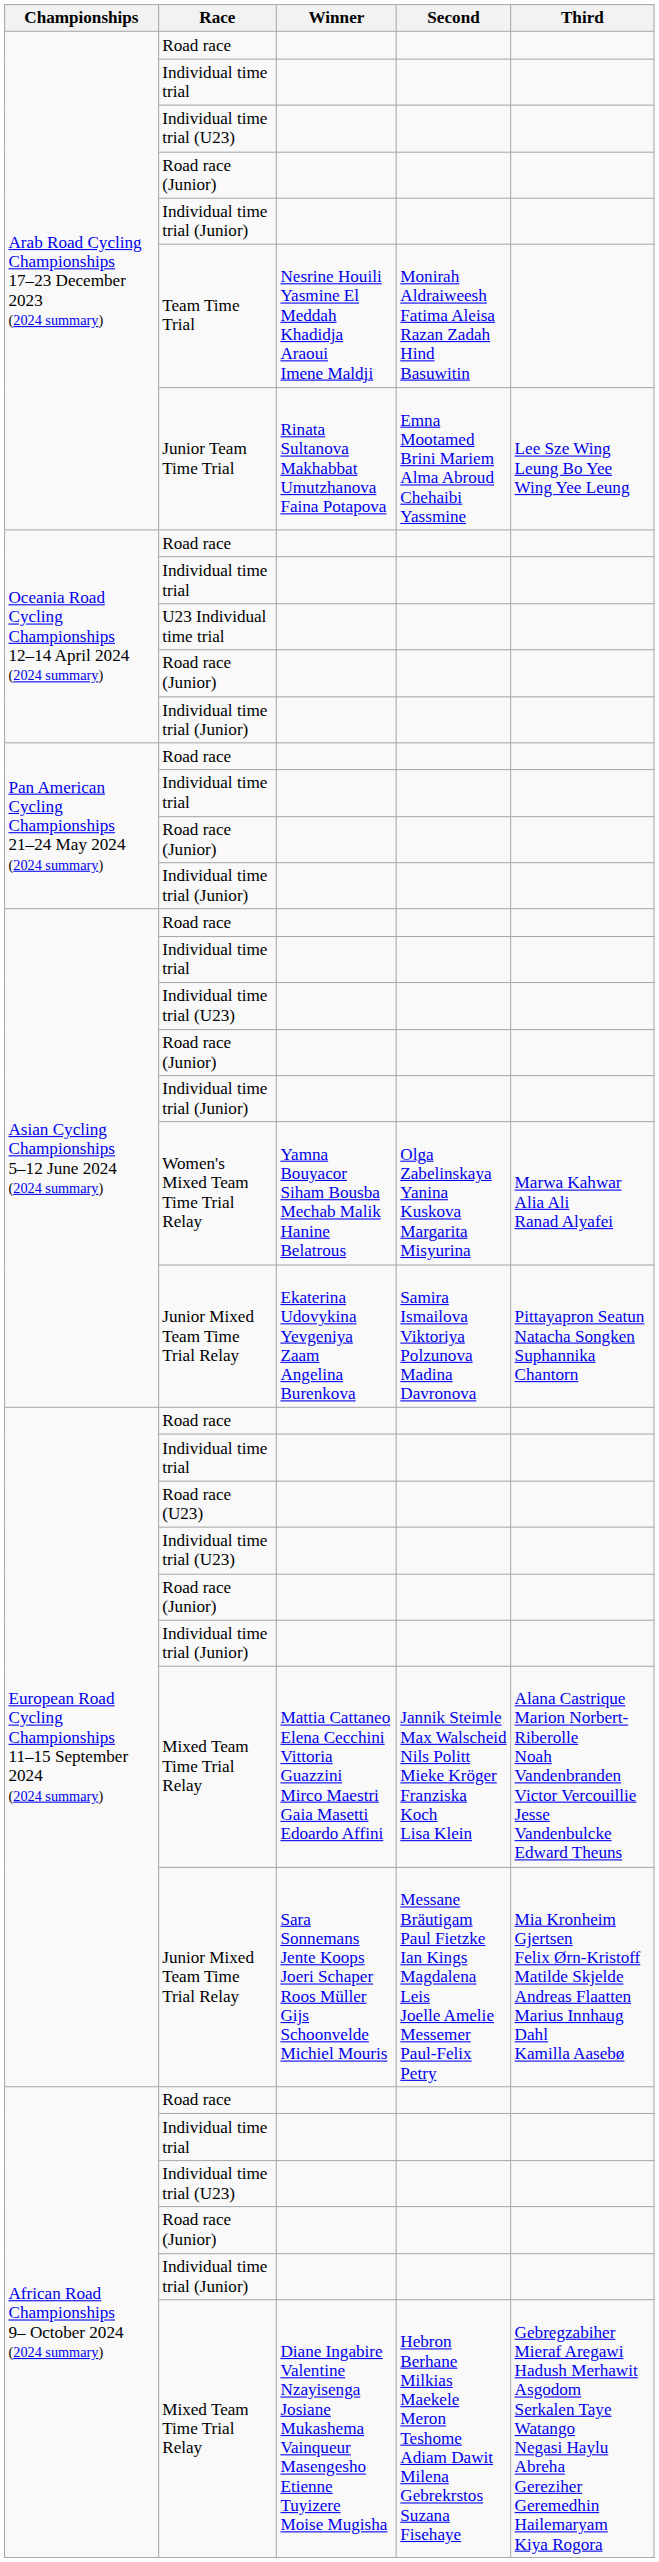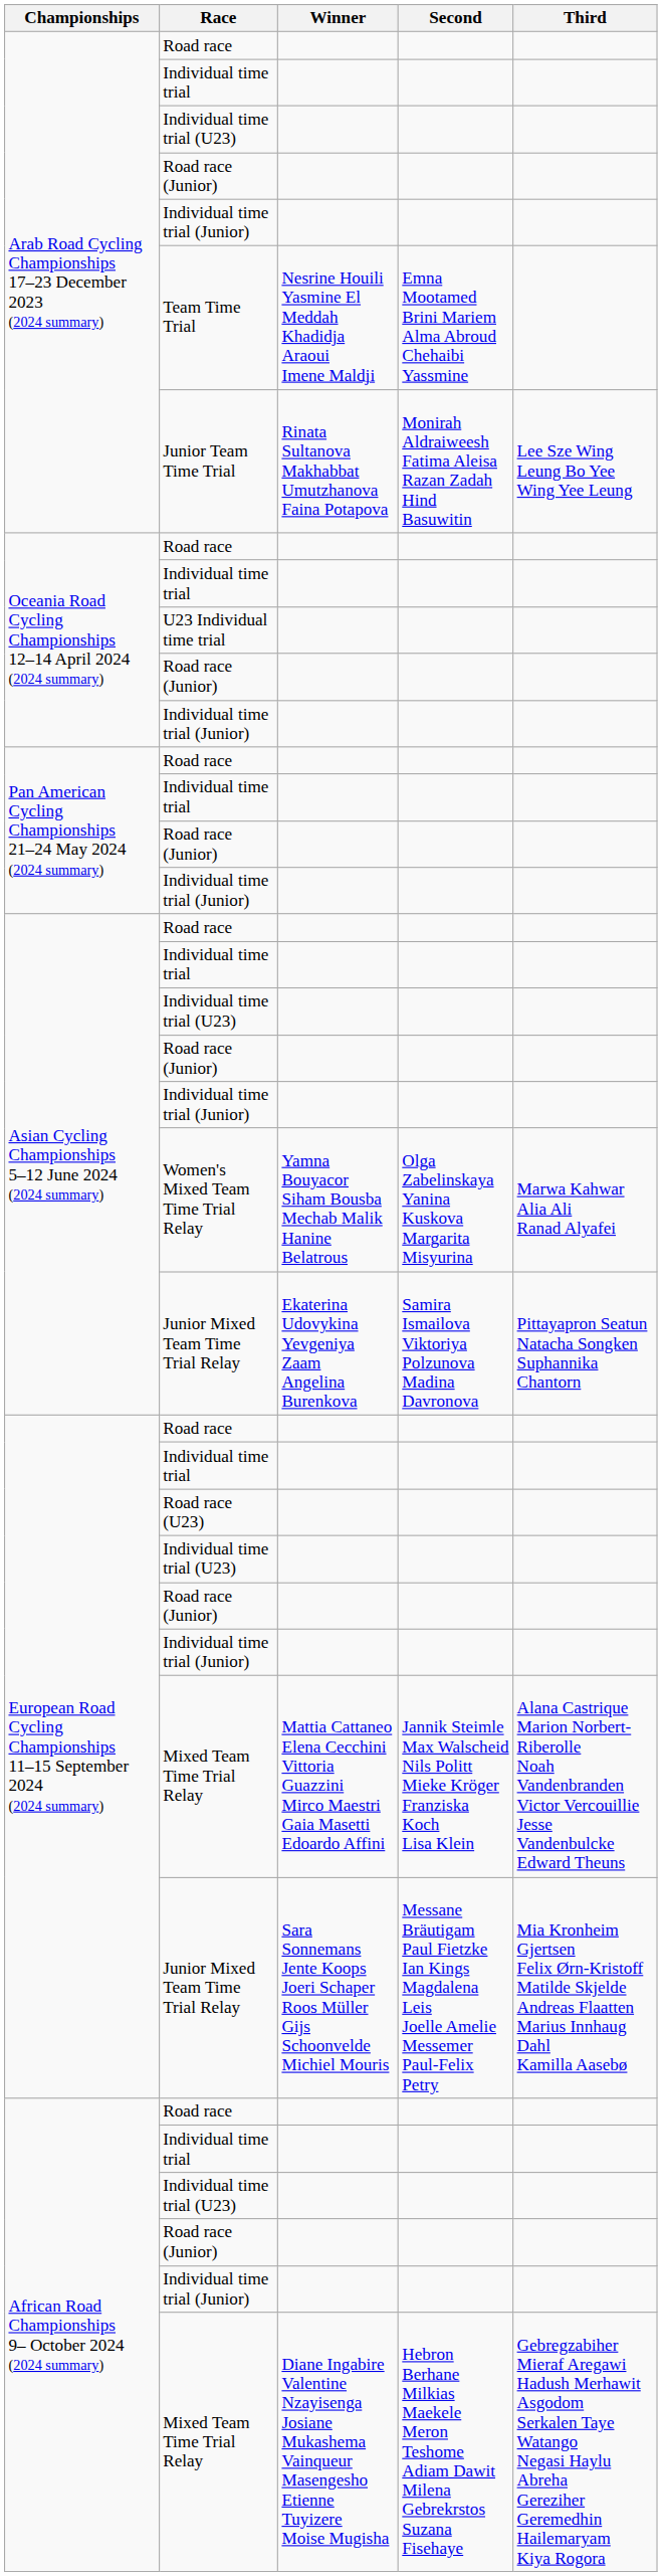Team Time Trial | Second: Monirah Aldraiweesh Fatima Aleisa Razan Zadah Hind Basuwitin -> Emna Mootamed Brini Mariem Alma Abroud Chehaibi Yassmine
Junior Team Time Trial | Second: Emna Mootamed Brini Mariem Alma Abroud Chehaibi Yassmine -> Monirah Aldraiweesh Fatima Aleisa Razan Zadah Hind Basuwitin
